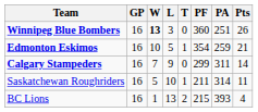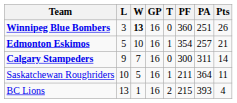columns swapped: GP <-> L
Edmonton Eskimos | PA: 259 -> 257
Calgary Stampeders | PF: 299 -> 300
Saskatchewan Roughriders | PA: 314 -> 364
